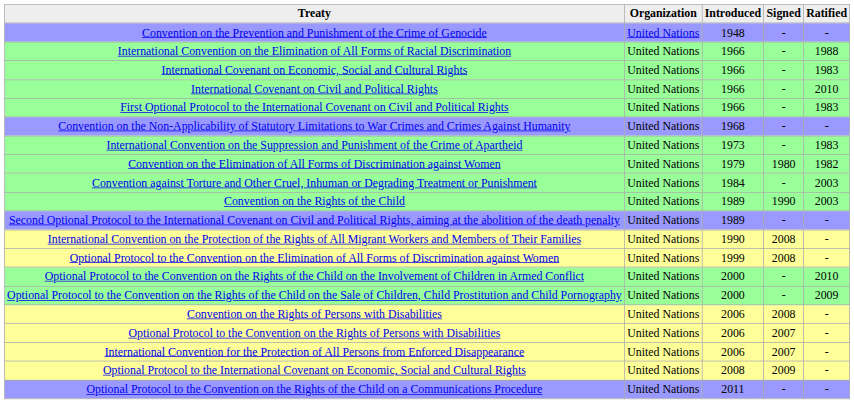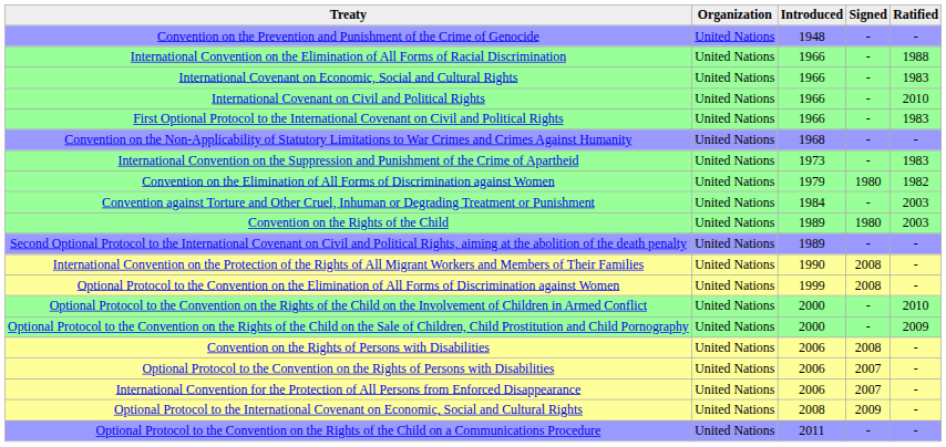Convention on the Rights of the Child | column 4: 1990 -> 1980
